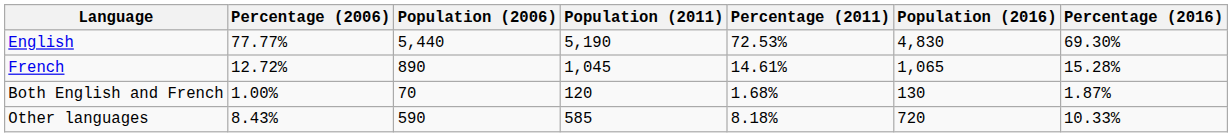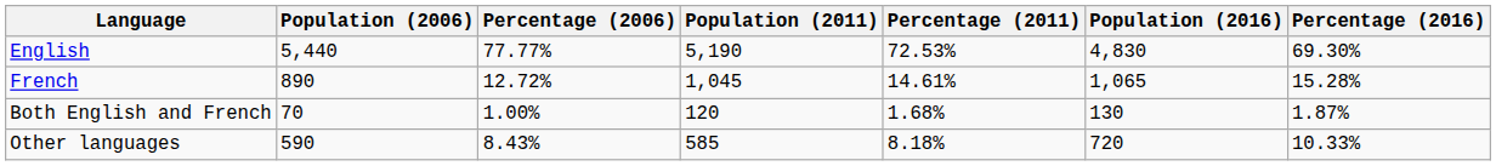columns swapped: Population (2006) <-> Percentage (2006)
